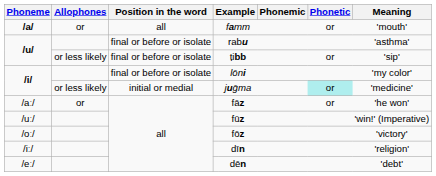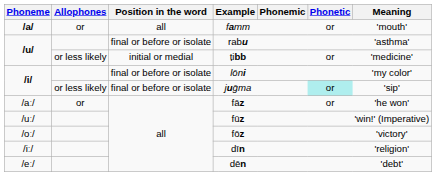/u/ / or less likely | Position in the word: final or before or isolate -> initial or medial
/u/ / or less likely | Meaning: 'sip' -> 'medicine'
/i/ / or less likely | Position in the word: initial or medial -> final or before or isolate
/i/ / or less likely | Meaning: 'medicine' -> 'sip'
